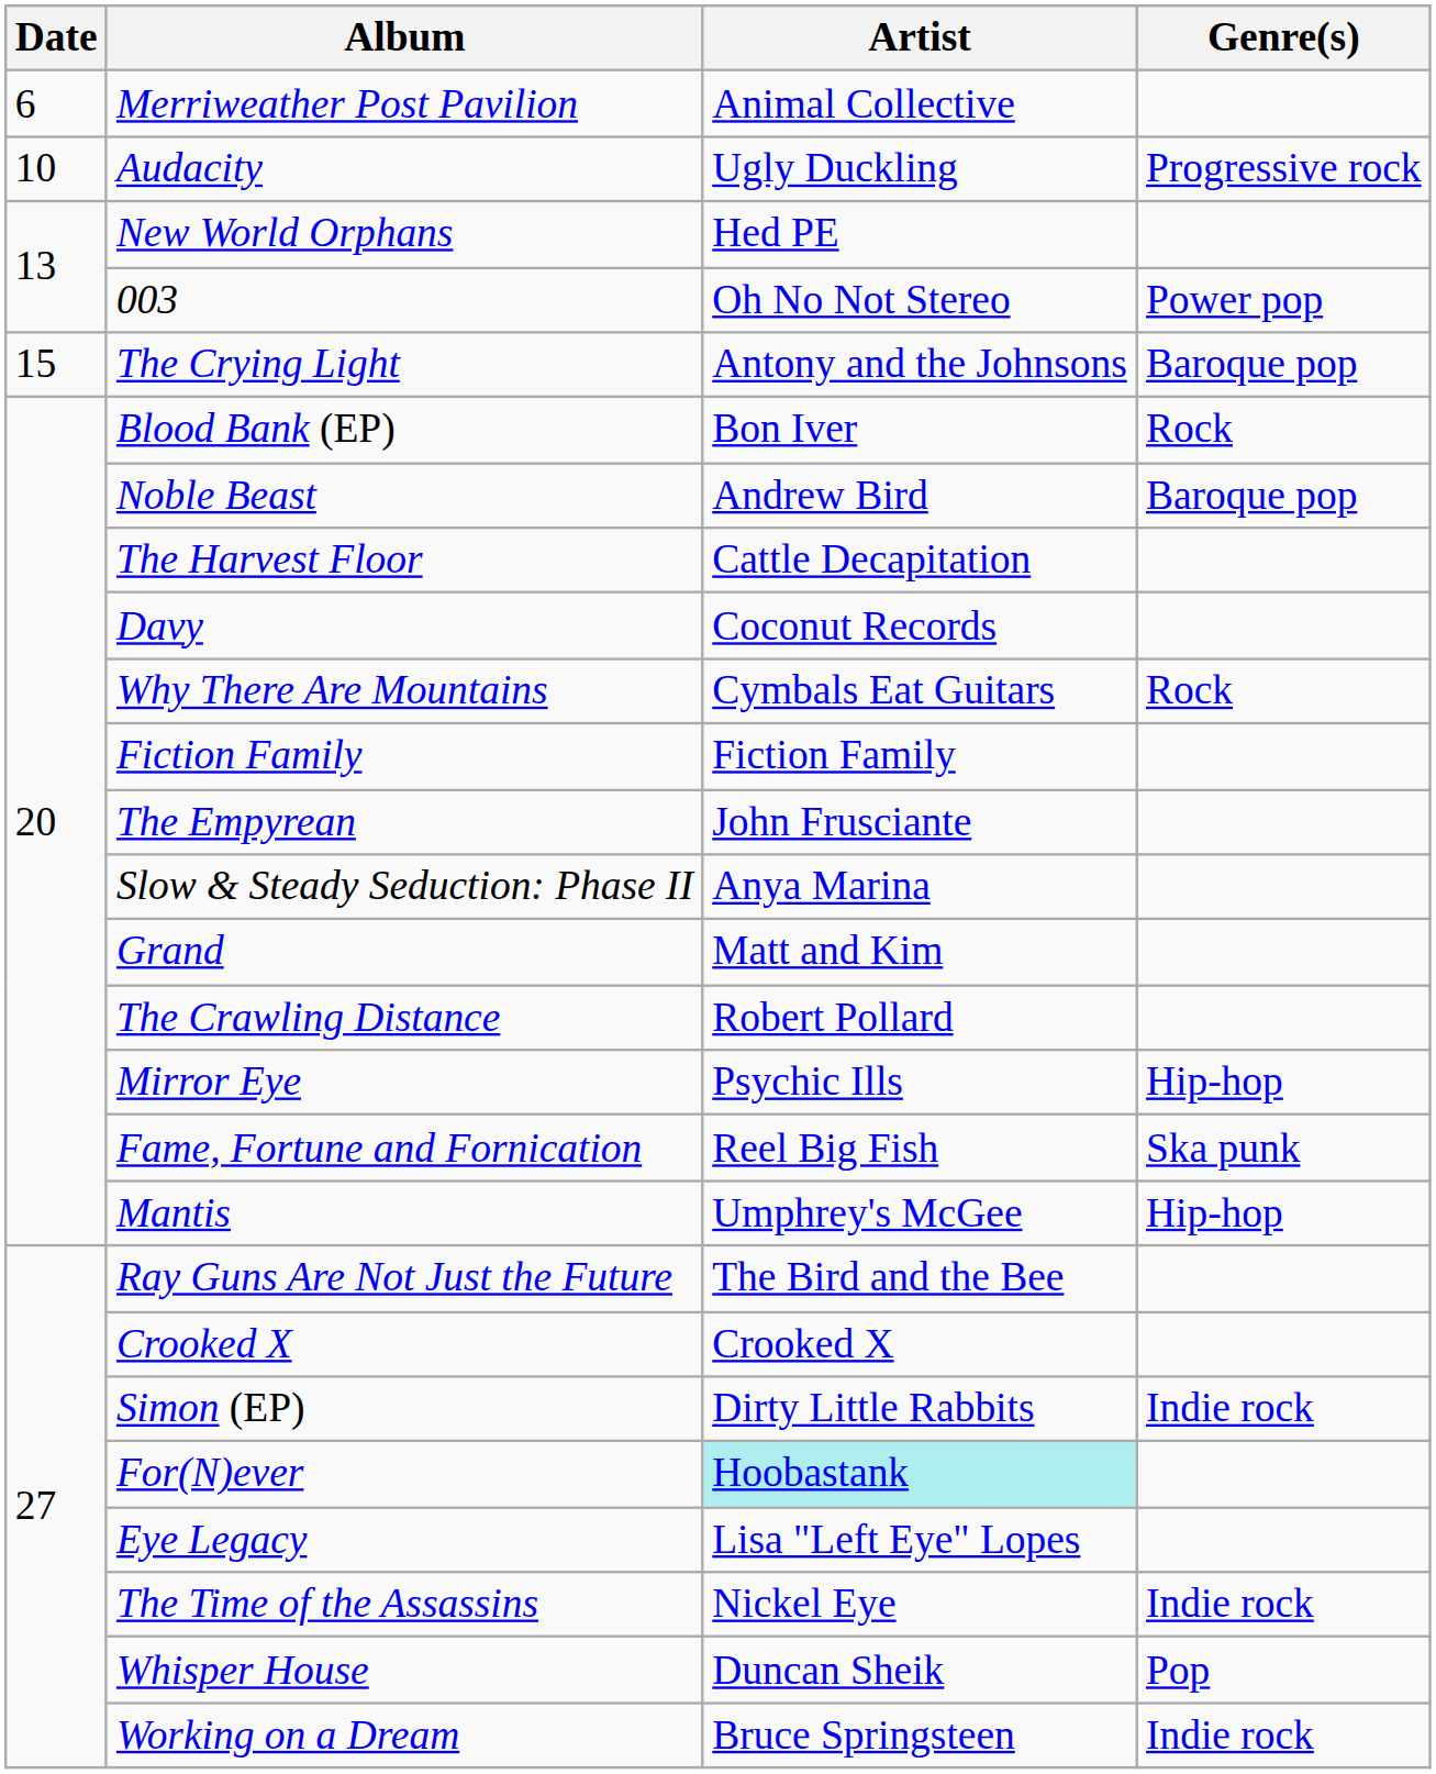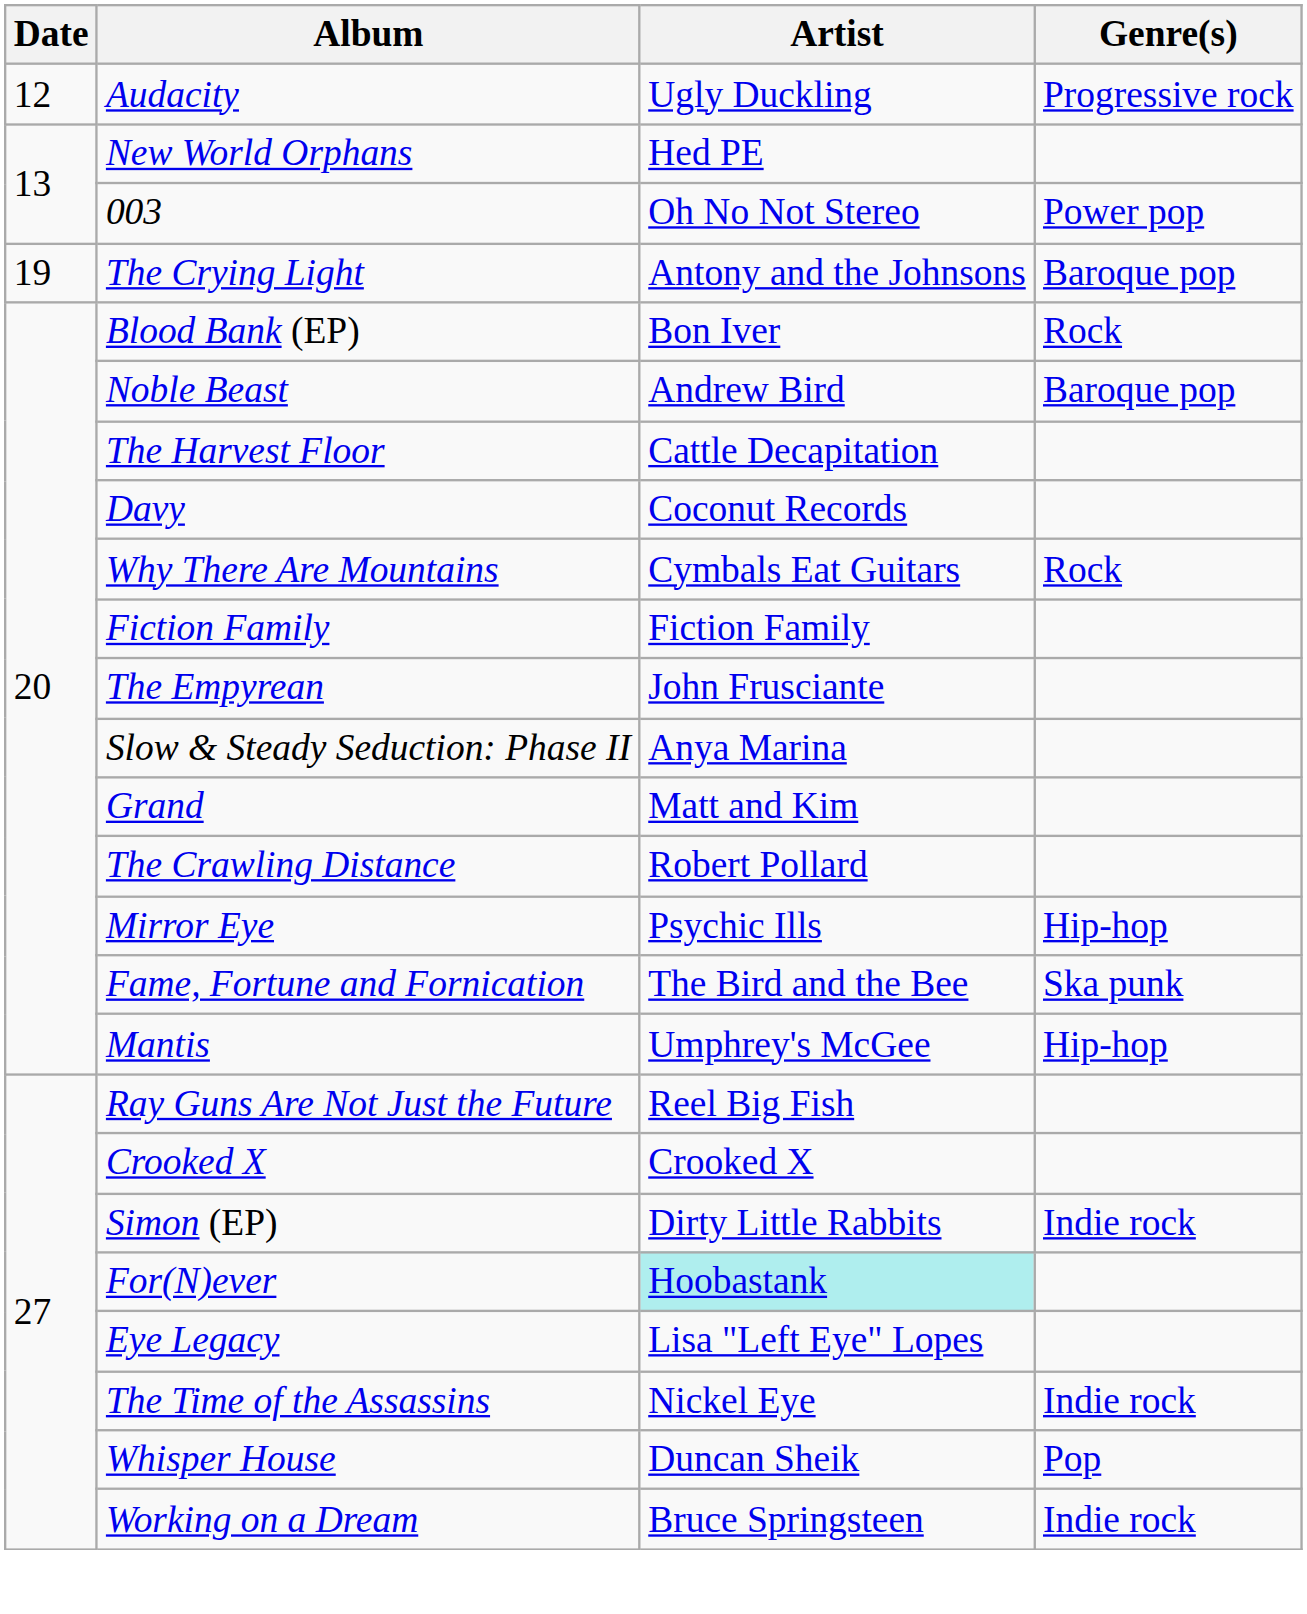- row: 6 | Merriweather Post Pavilion | Animal Collective
Audacity | Date: 10 -> 12
The Crying Light | Date: 15 -> 19
Fame, Fortune and Fornication | Artist: Reel Big Fish -> The Bird and the Bee
Ray Guns Are Not Just the Future | Artist: The Bird and the Bee -> Reel Big Fish
